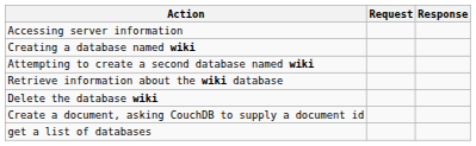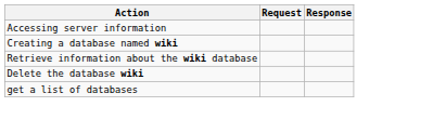- row: Attempting to create a second database named wiki
- row: Create a document, asking CouchDB to supply a document id
